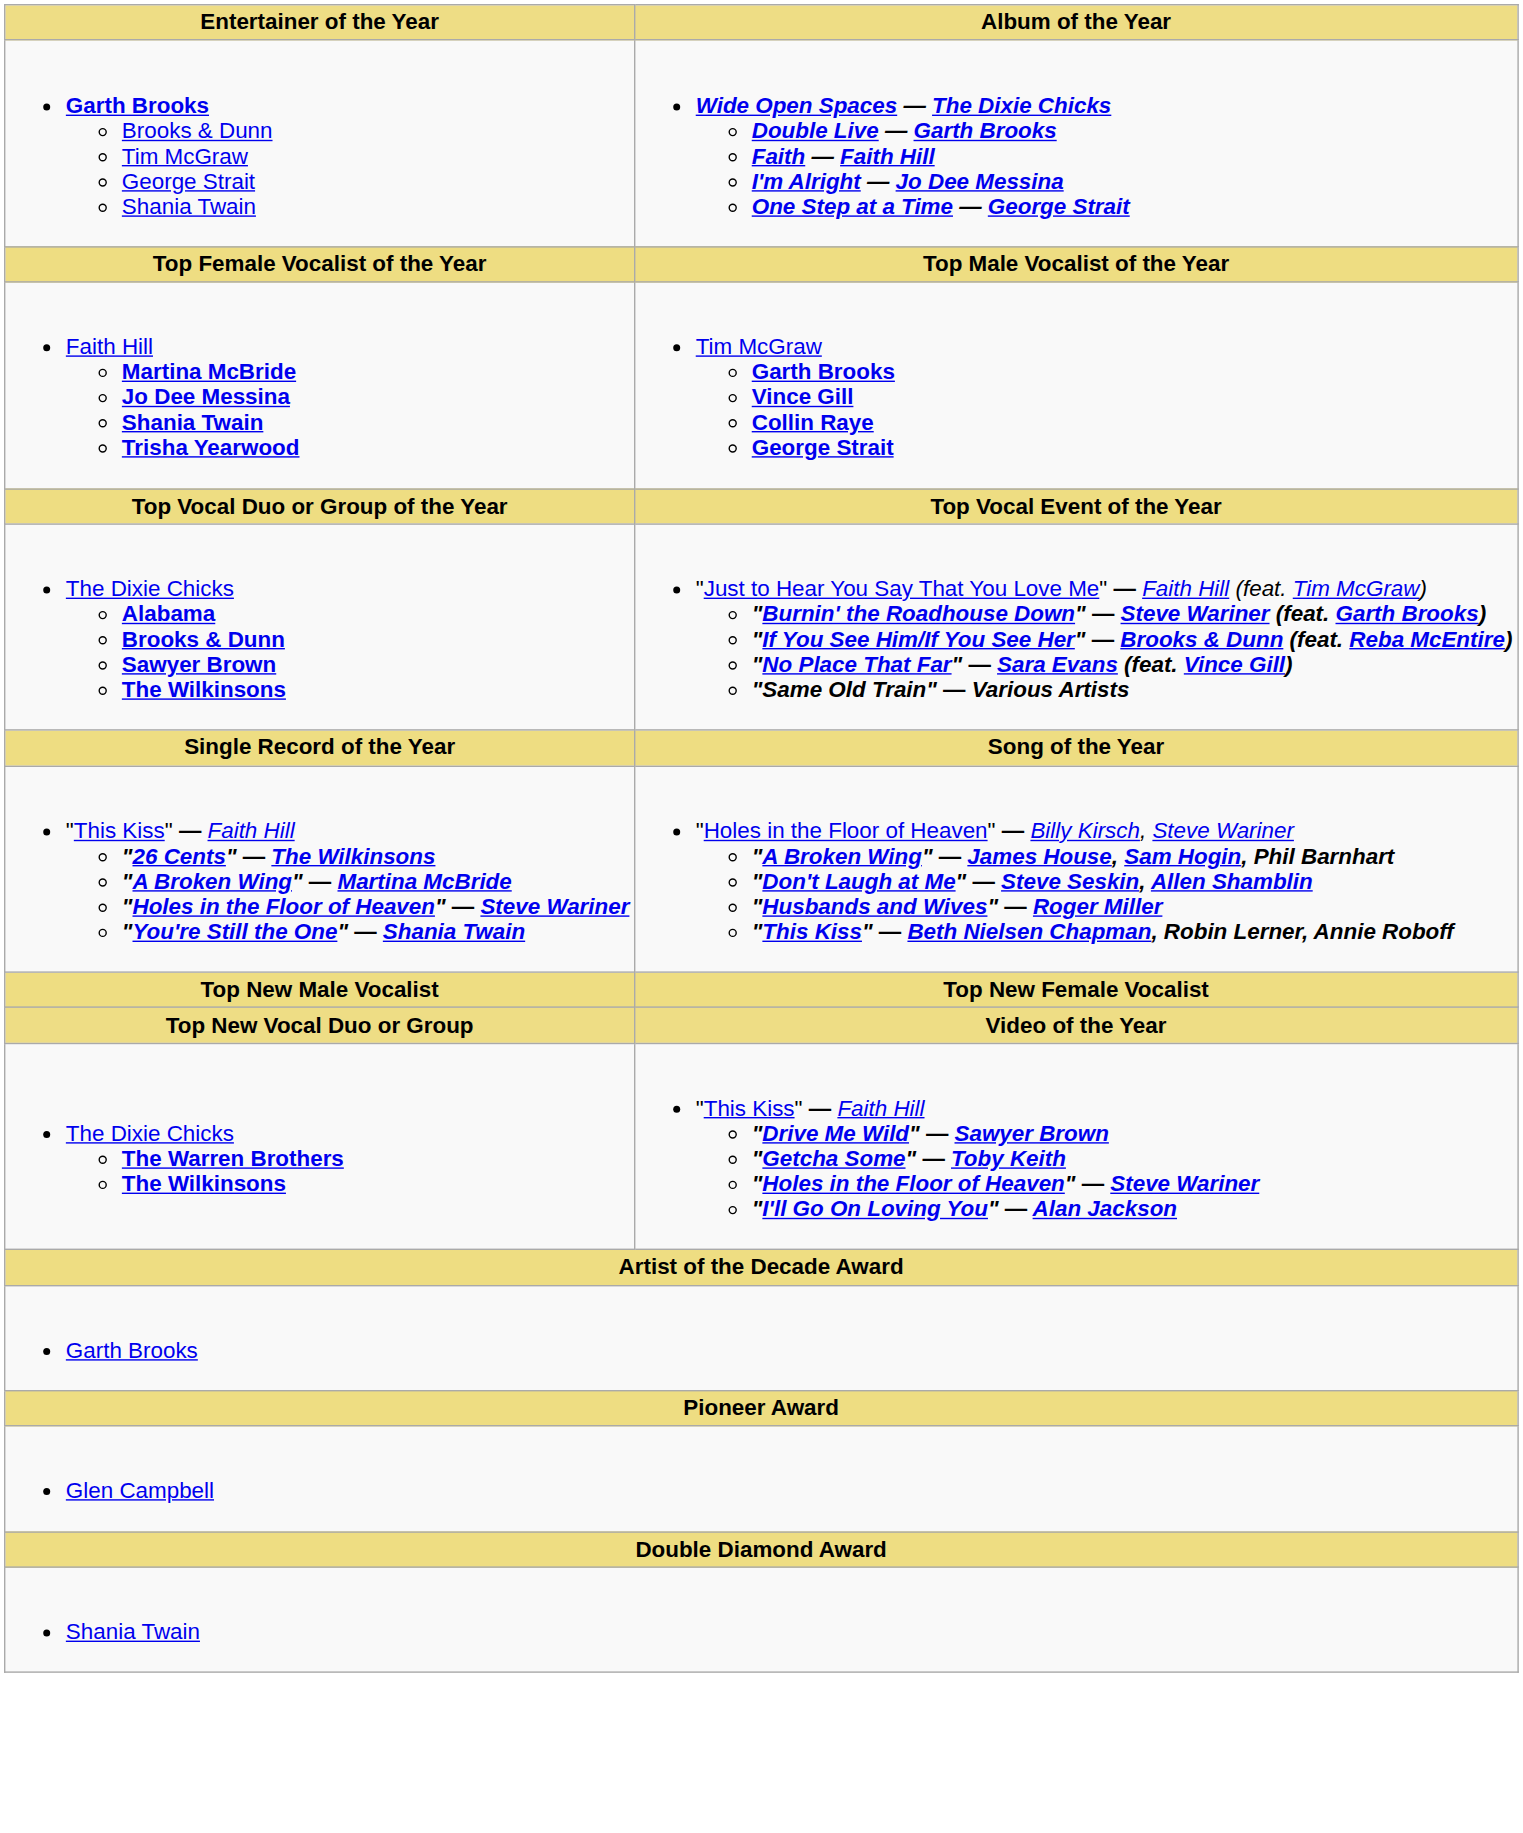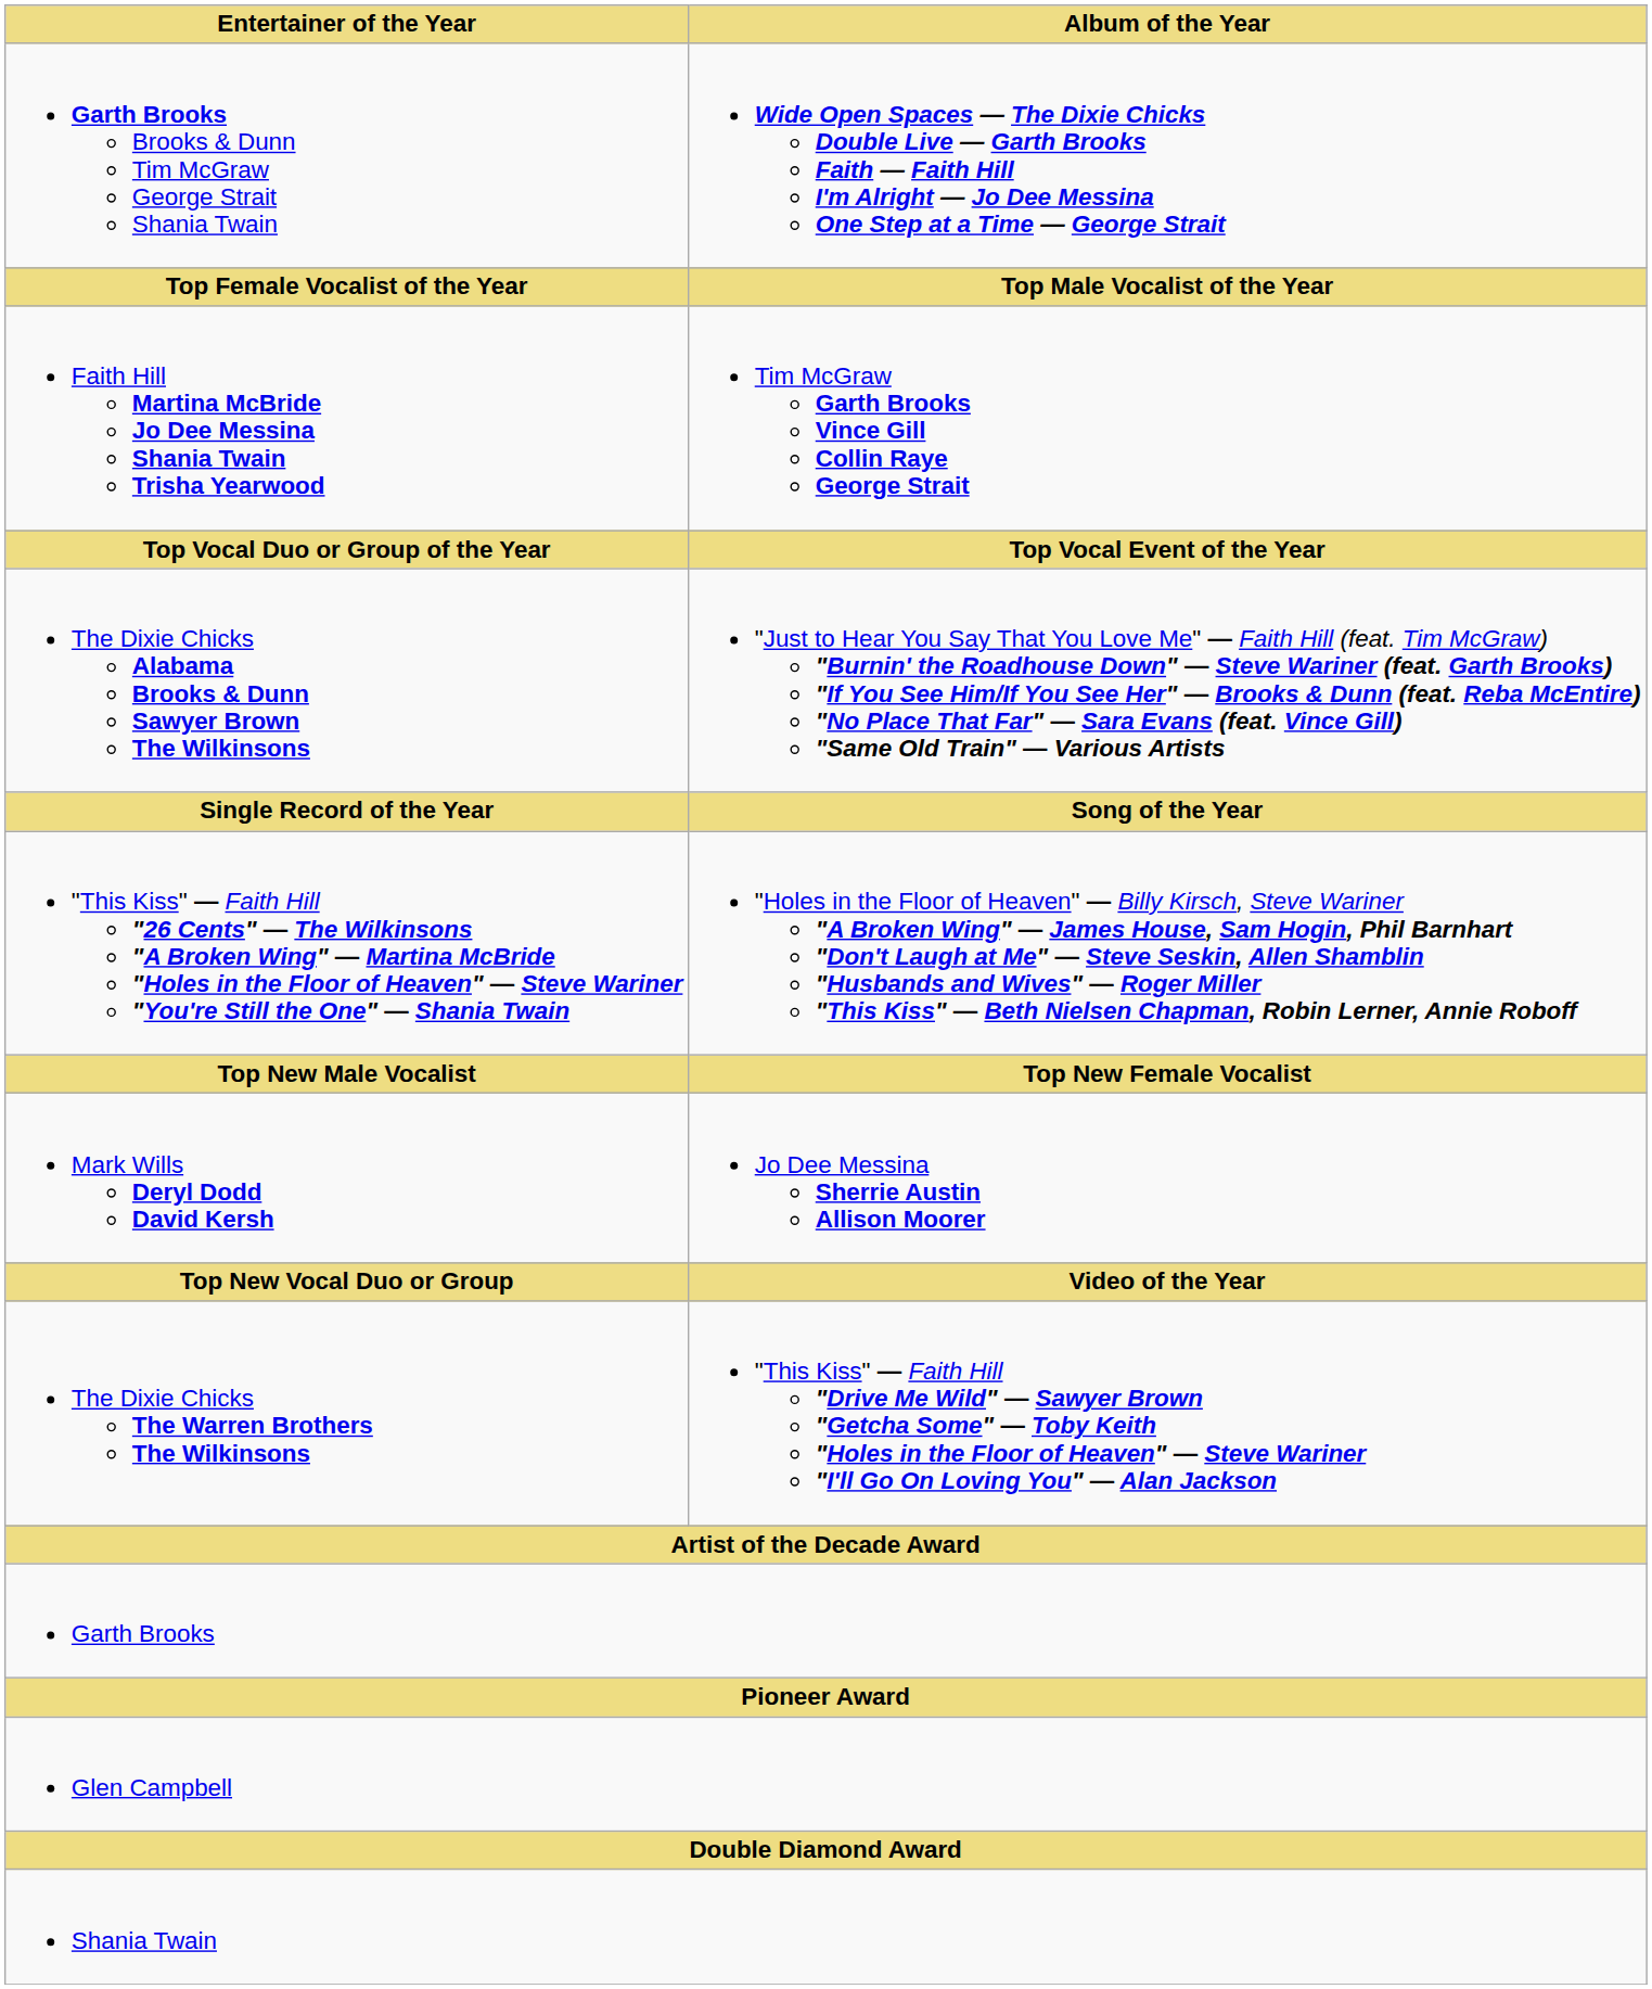+ row: Mark Wills Deryl Dodd David Kersh | Jo Dee Messina Sherrie Austin Allison Moorer
